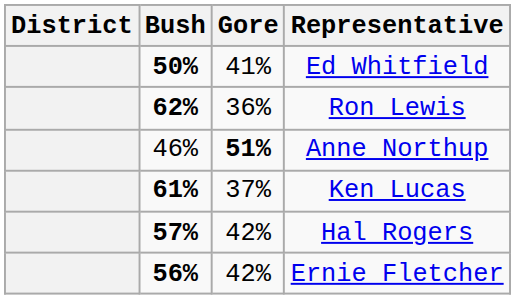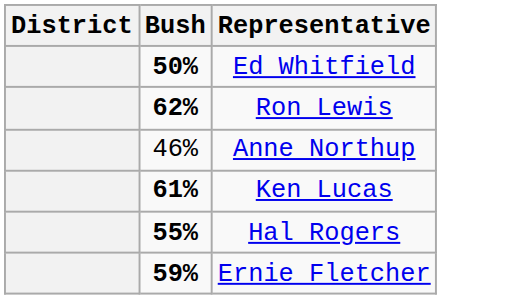- column: Gore | 41% | 36% | 51% | 37% | 42% | 42%
Hal Rogers | Bush: 57% -> 55%
Ernie Fletcher | Bush: 56% -> 59%
